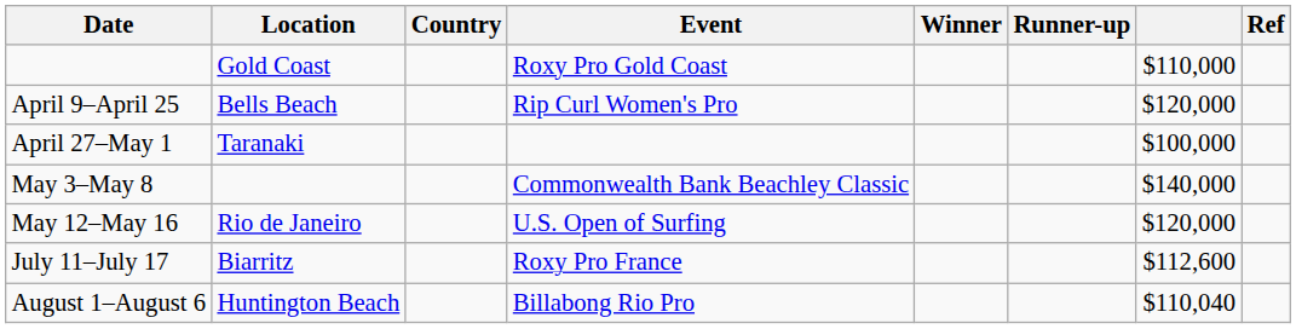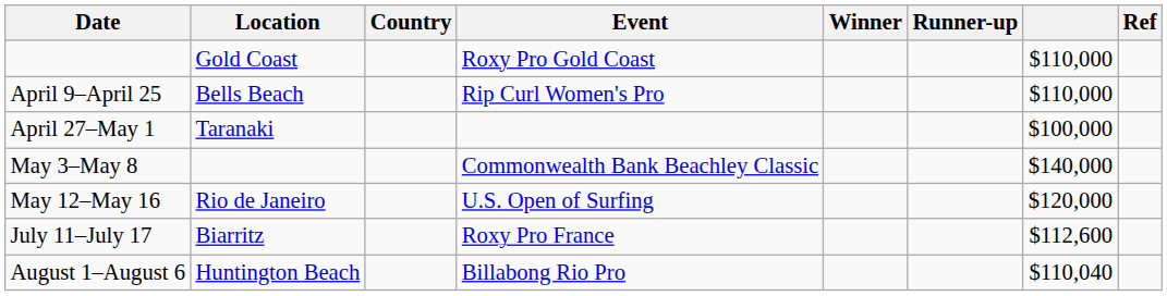April 9–April 25 | column 7: $120,000 -> $110,000
